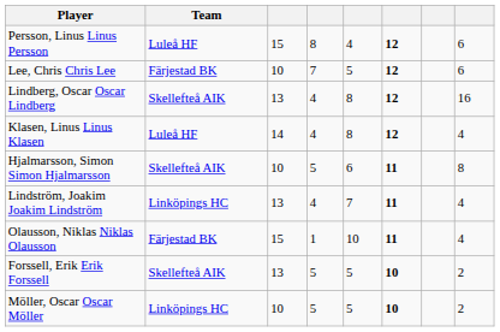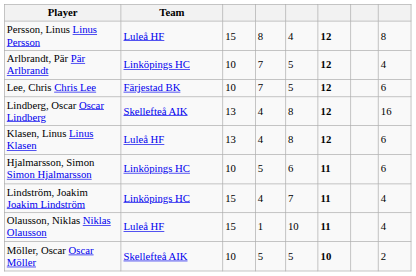Persson, Linus Linus Persson | column 8: 6 -> 8
+ row: Arlbrandt, Pär Pär Arlbrandt | Linköpings HC | 10 | 7 | 5 | 12 | 4
Klasen, Linus Linus Klasen | column 3: 14 -> 13
Klasen, Linus Linus Klasen | column 8: 4 -> 6
Hjalmarsson, Simon Simon Hjalmarsson | Team: Skellefteå AIK -> Linköpings HC
Hjalmarsson, Simon Simon Hjalmarsson | column 8: 8 -> 6
Lindström, Joakim Joakim Lindström | column 3: 13 -> 15
Olausson, Niklas Niklas Olausson | Team: Färjestad BK -> Luleå HF
- row: Forssell, Erik Erik Forssell | Skellefteå AIK | 13 | 5 | 5 | 10 | 2
Möller, Oscar Oscar Möller | Team: Linköpings HC -> Skellefteå AIK
